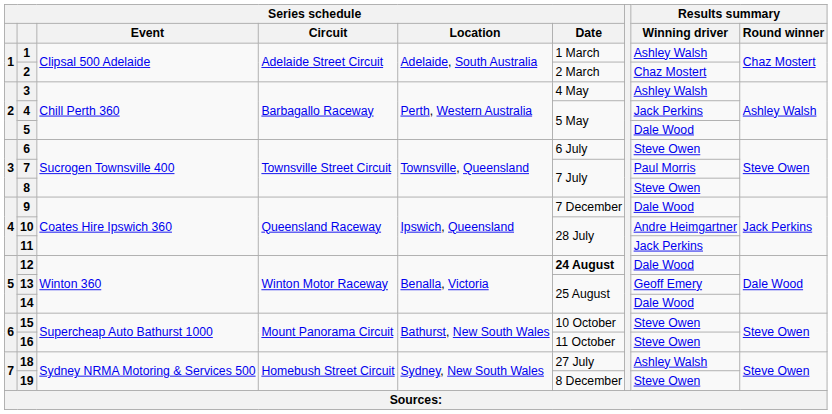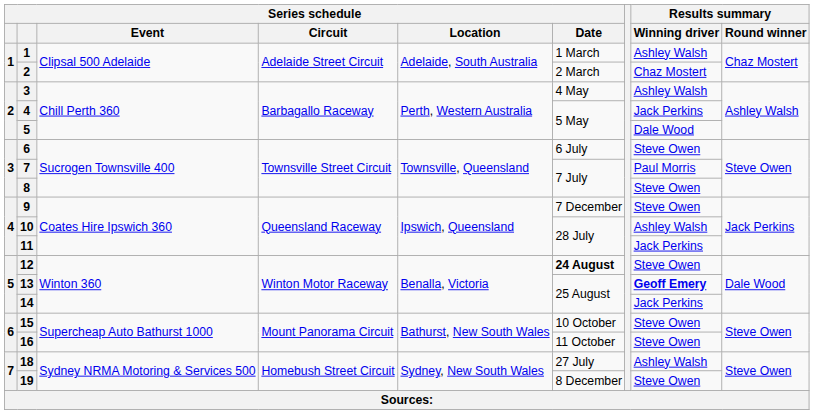9 | Results summary / Winning driver: Dale Wood -> Steve Owen
10 | Results summary / Winning driver: Andre Heimgartner -> Ashley Walsh
12 | Results summary / Winning driver: Dale Wood -> Steve Owen
13 | Results summary / Winning driver: normal -> bold
14 | Results summary / Winning driver: Dale Wood -> Jack Perkins
